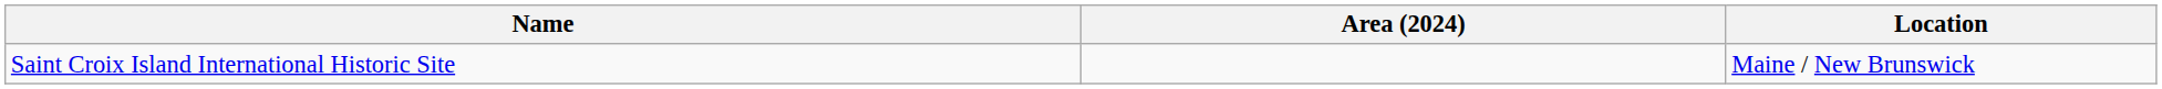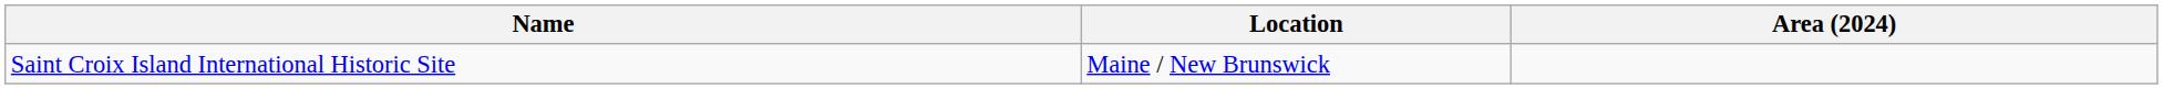columns swapped: Location <-> Area (2024)
